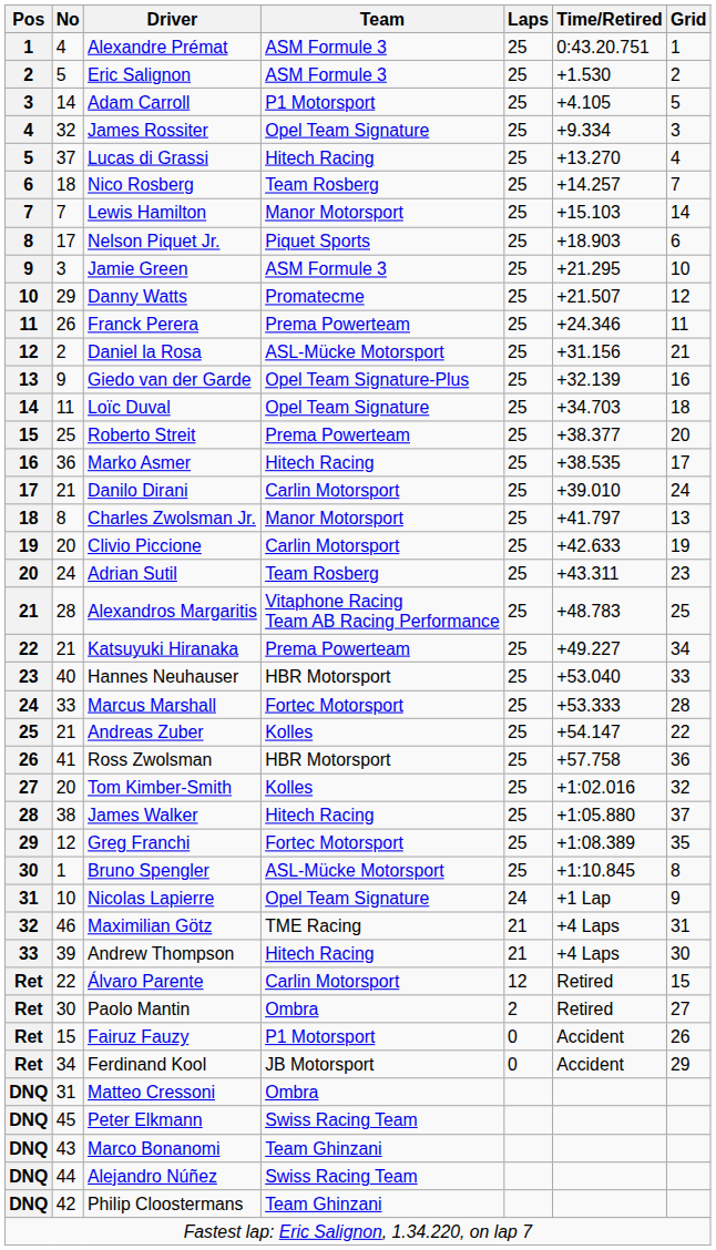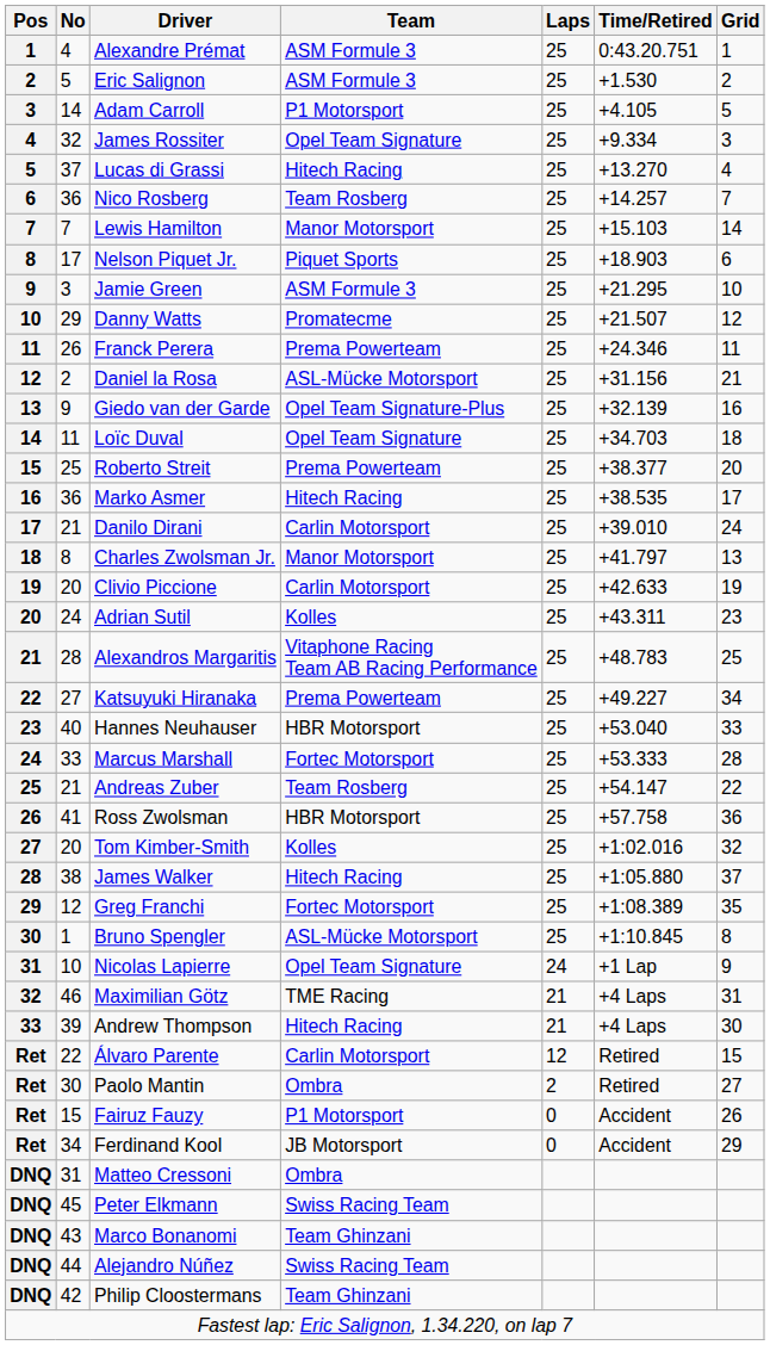Nico Rosberg | No: 18 -> 36
Adrian Sutil | Team: Team Rosberg -> Kolles
Katsuyuki Hiranaka | No: 21 -> 27
Andreas Zuber | Team: Kolles -> Team Rosberg
